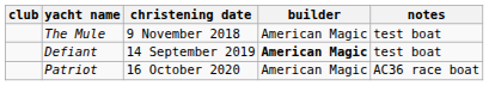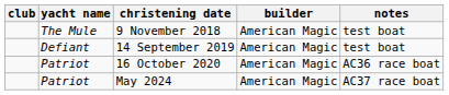14 September 2019 | builder: bold -> normal
+ row: Patriot | May 2024 | American Magic | AC37 race boat
